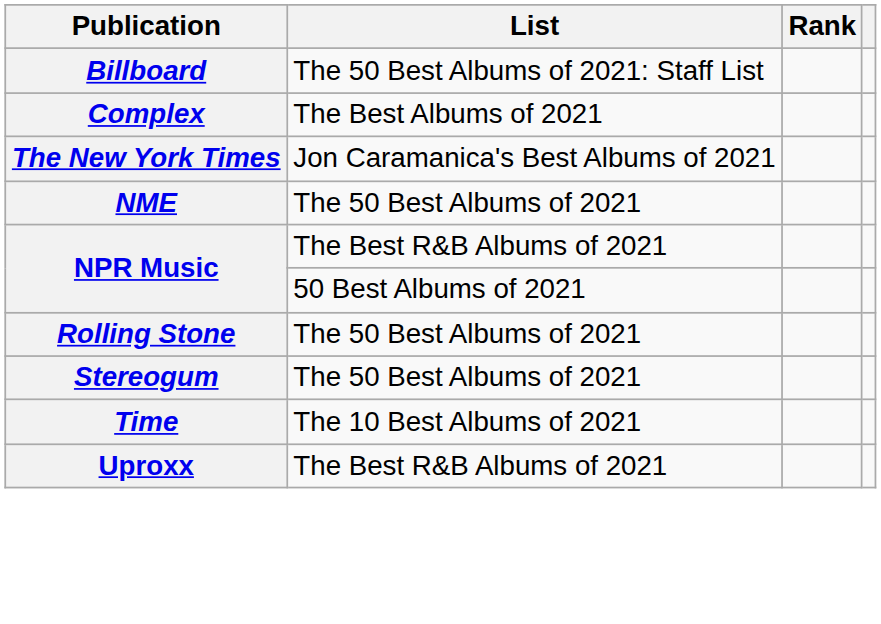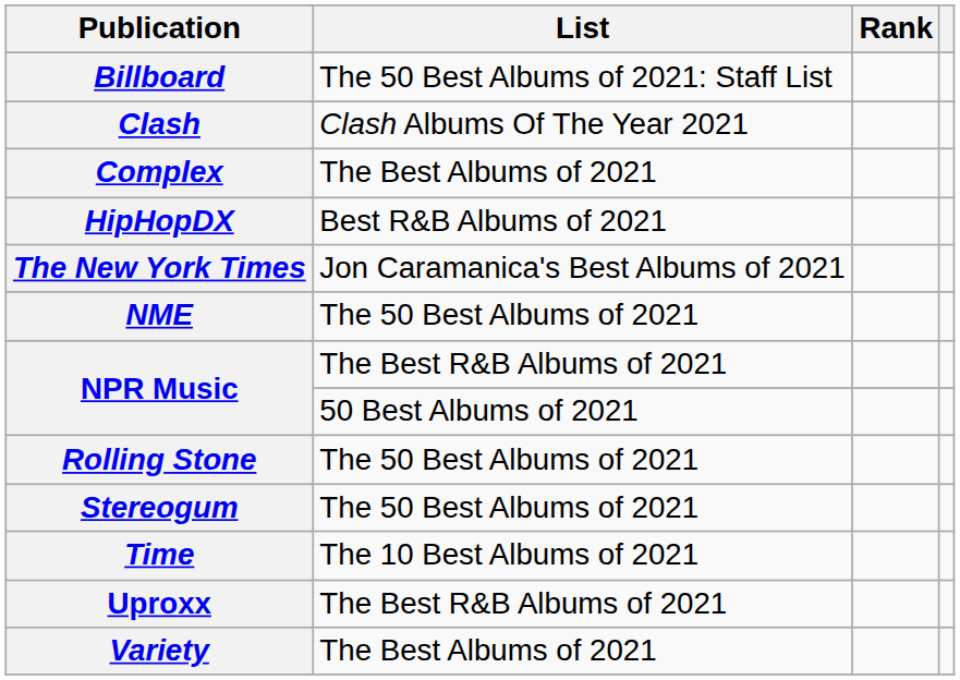+ row: Clash | Clash Albums Of The Year 2021
+ row: HipHopDX | Best R&B Albums of 2021
+ row: Variety | The Best Albums of 2021
